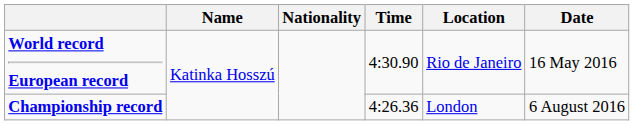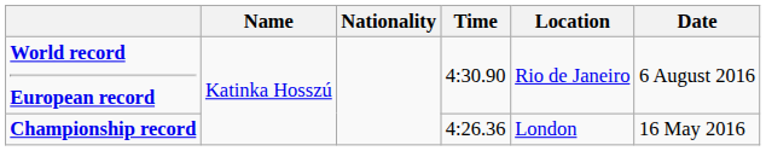World record European record | Date: 16 May 2016 -> 6 August 2016
Championship record | Date: 6 August 2016 -> 16 May 2016
